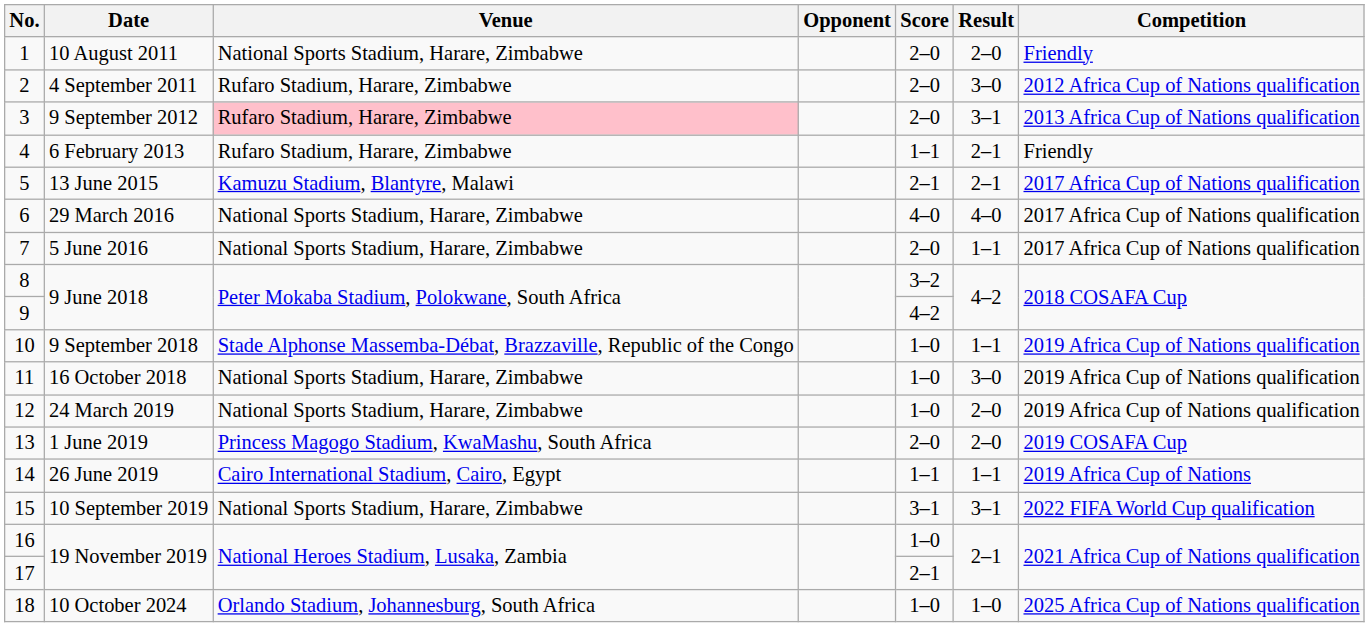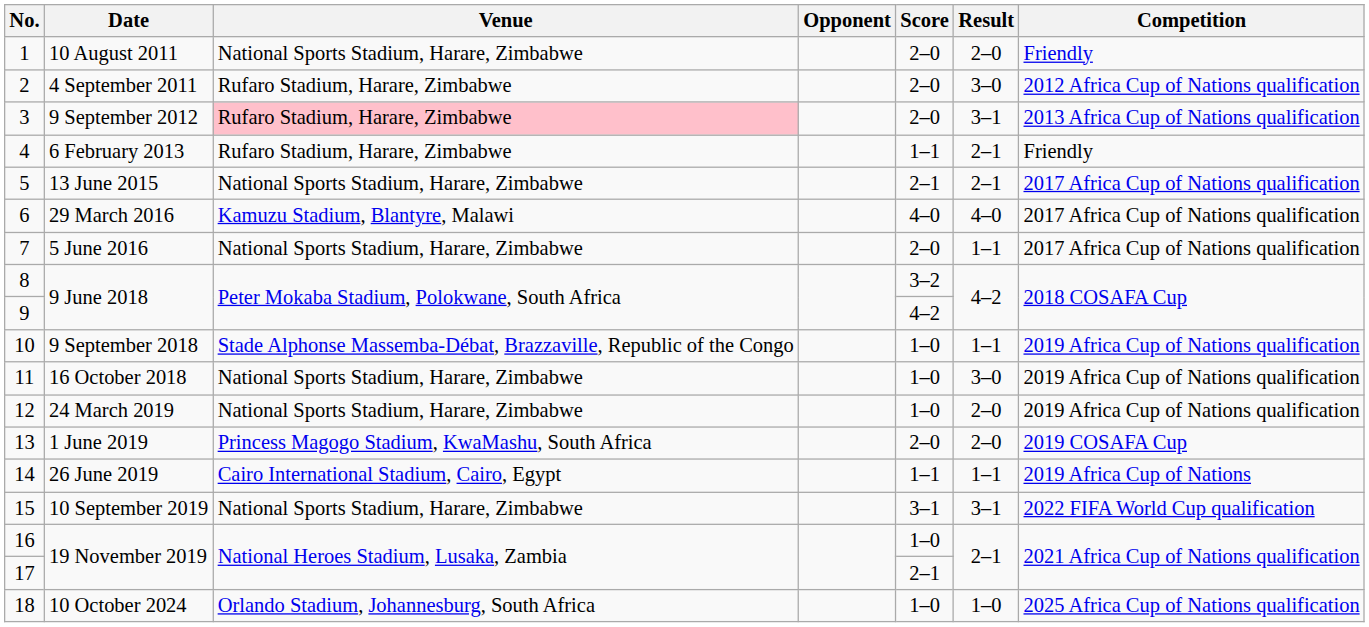5 | Venue: Kamuzu Stadium, Blantyre, Malawi -> National Sports Stadium, Harare, Zimbabwe
6 | Venue: National Sports Stadium, Harare, Zimbabwe -> Kamuzu Stadium, Blantyre, Malawi
